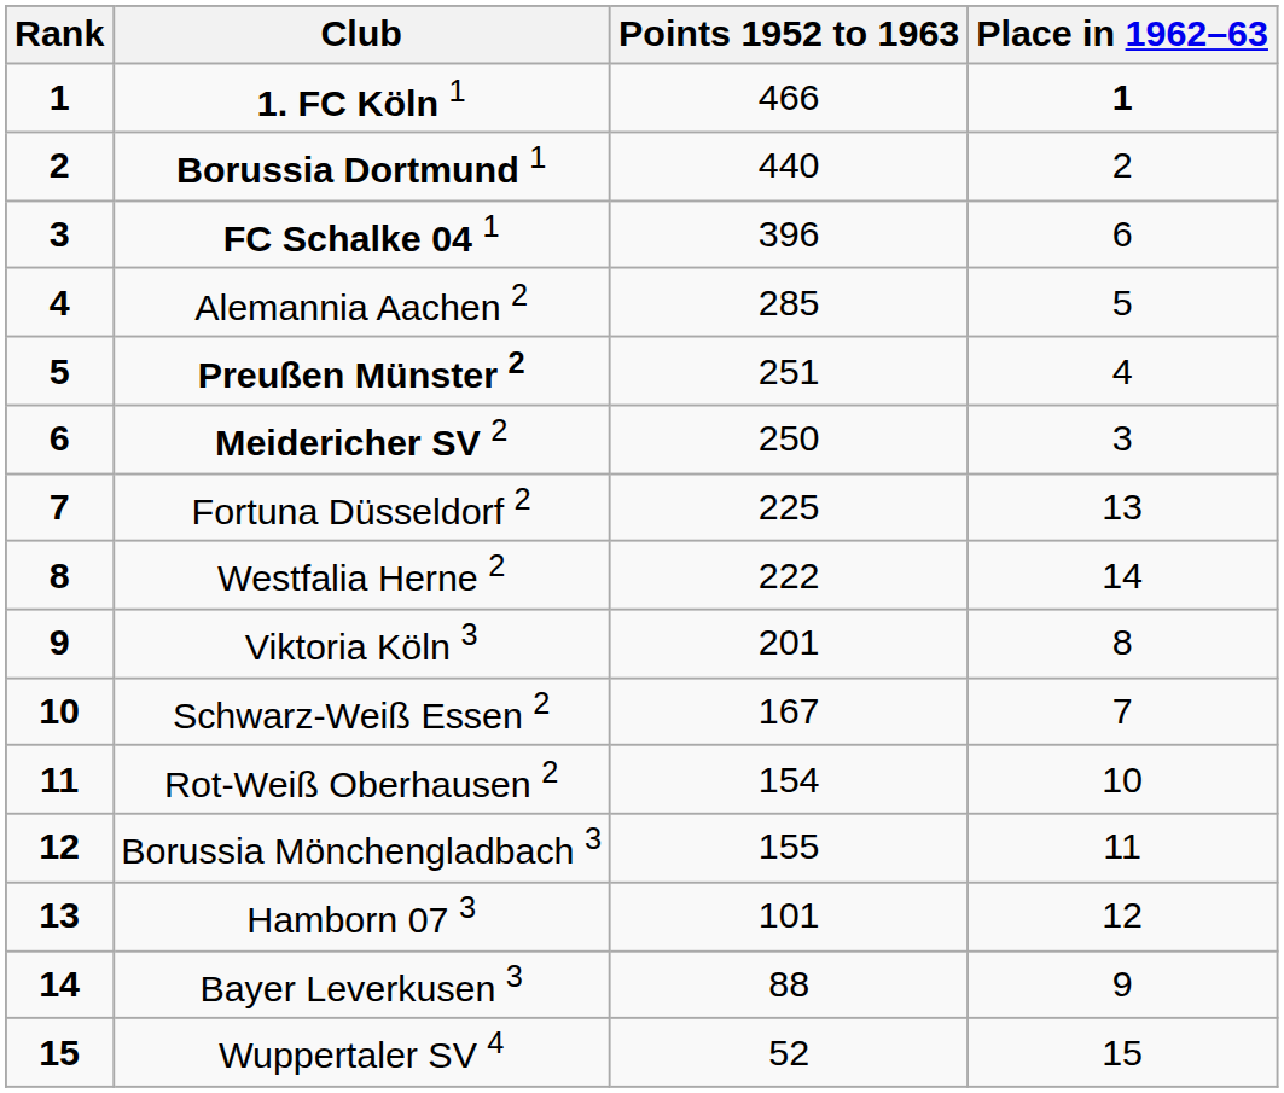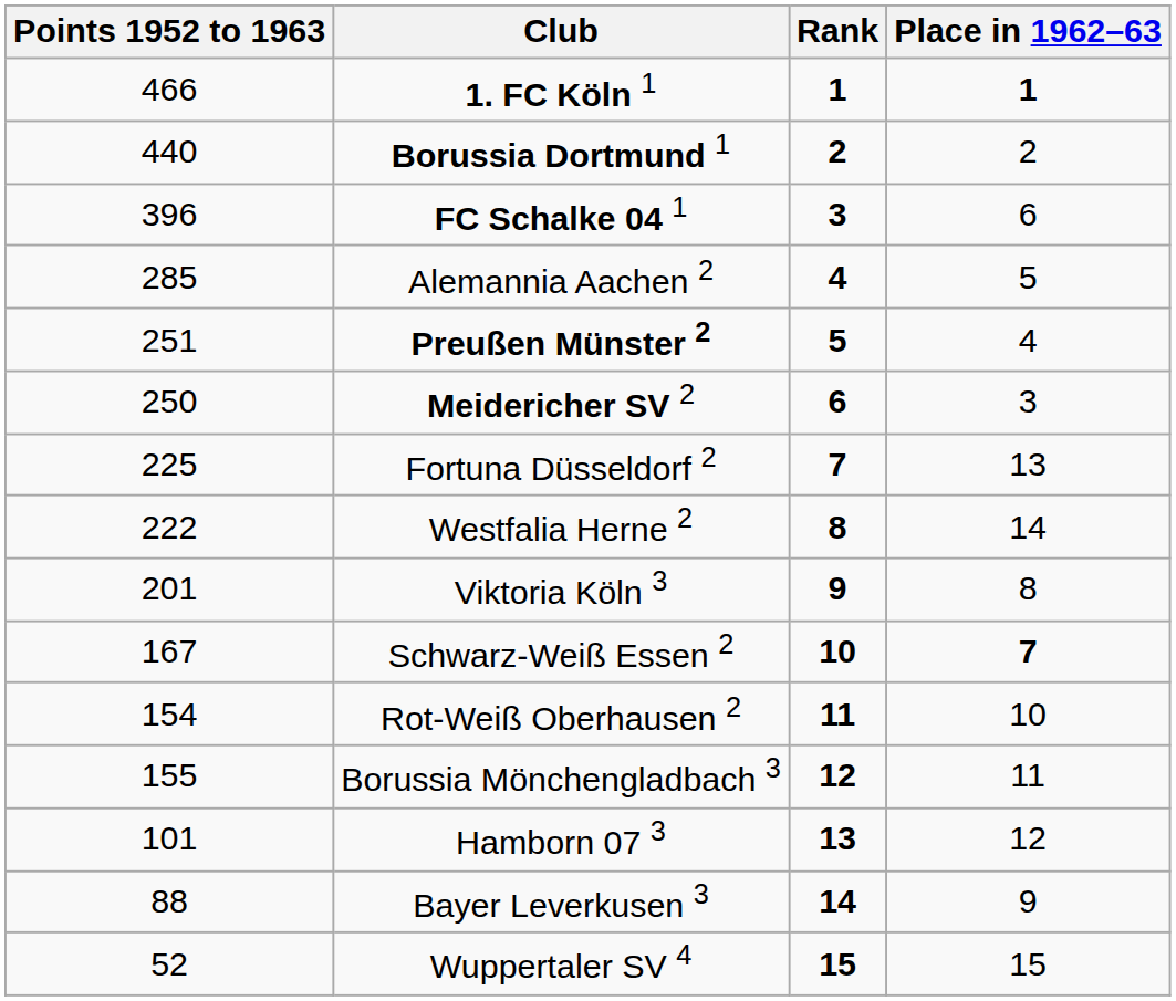columns swapped: Rank <-> Points 1952 to 1963
Schwarz-Weiß Essen 2 | Place in 1962–63: normal -> bold
